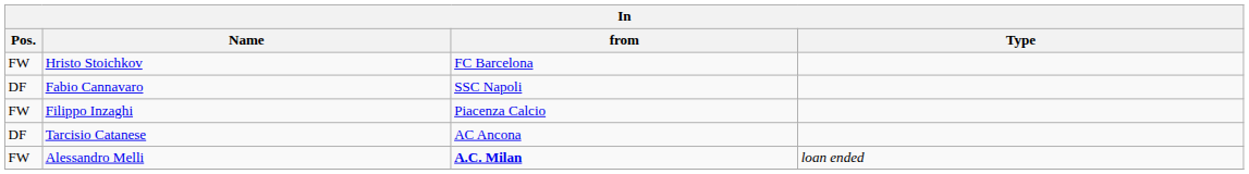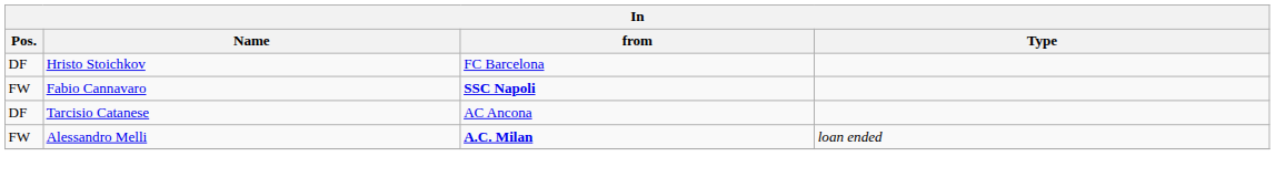Hristo Stoichkov | Pos.: FW -> DF
Fabio Cannavaro | Pos.: DF -> FW
Fabio Cannavaro | from: normal -> bold
- row: FW | Filippo Inzaghi | Piacenza Calcio
